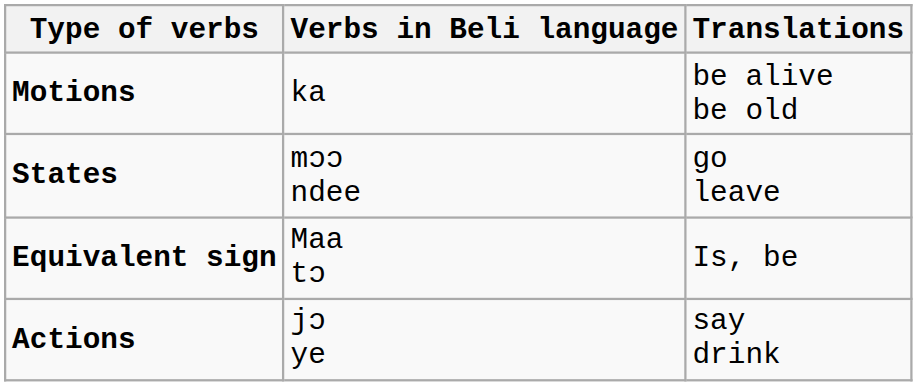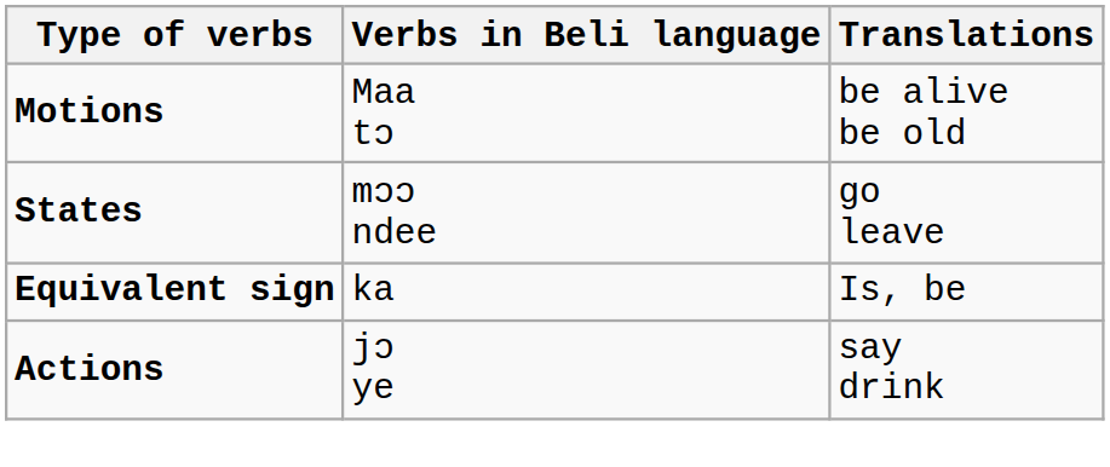Motions | Verbs in Beli language: ka -> Maa tɔ
Equivalent sign | Verbs in Beli language: Maa tɔ -> ka
